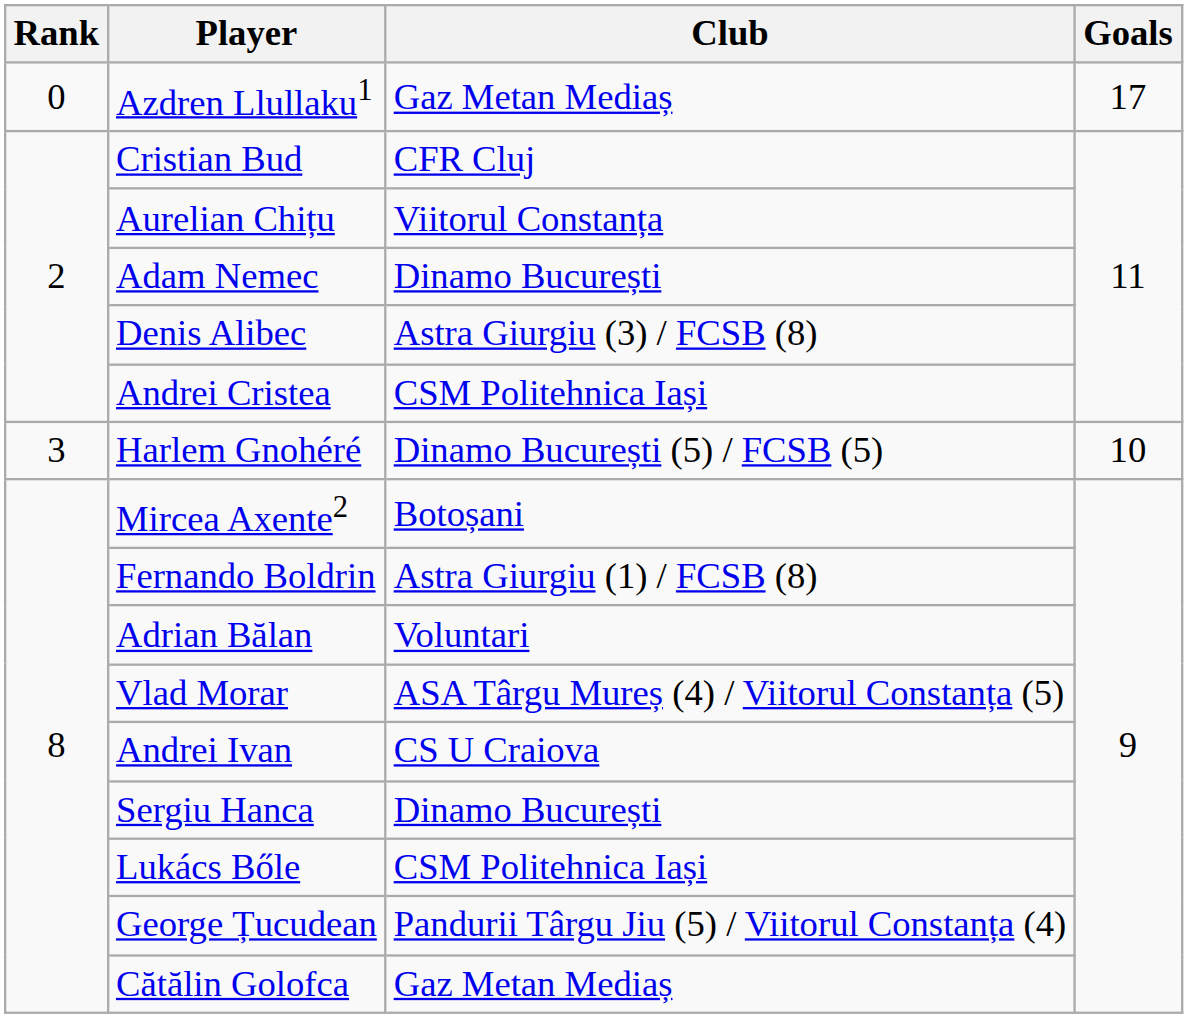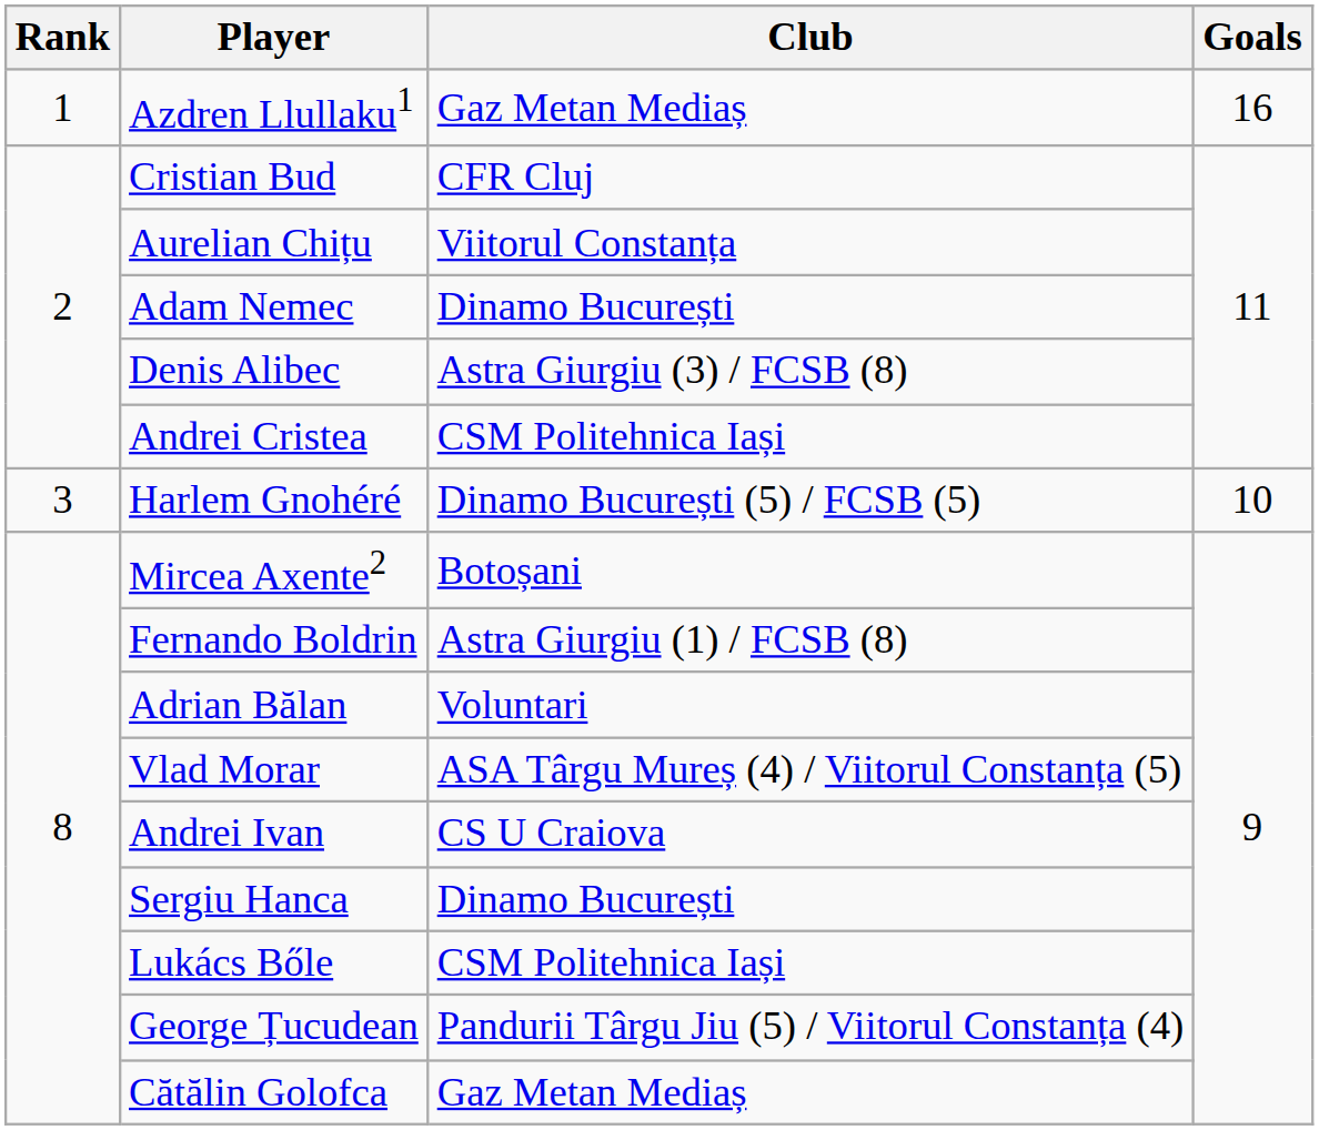Azdren Llullaku1 | Rank: 0 -> 1
Azdren Llullaku1 | Goals: 17 -> 16
